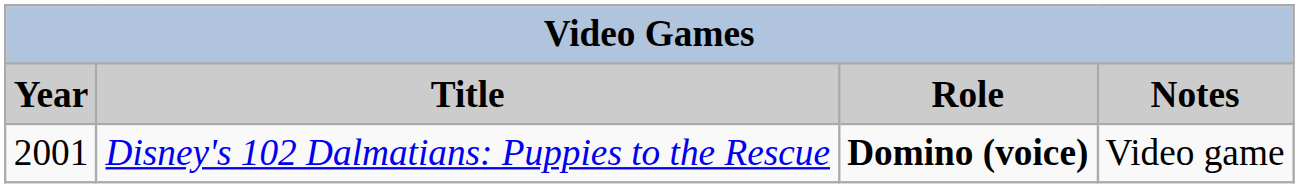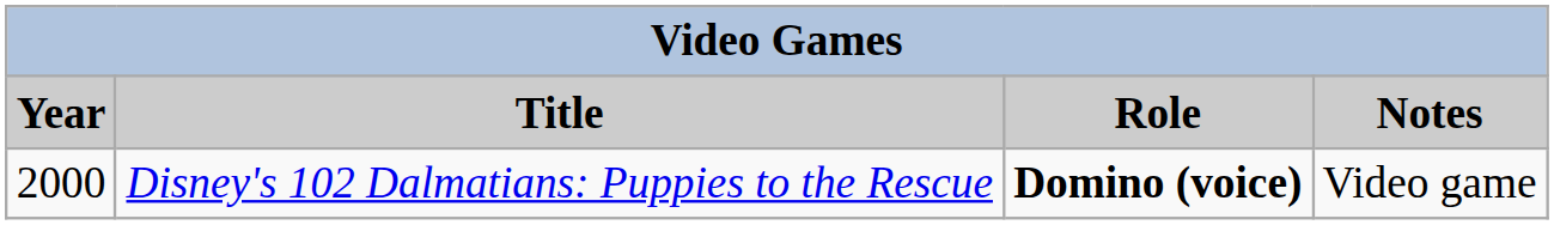Disney's 102 Dalmatians: Puppies to the Rescue | Year: 2001 -> 2000
